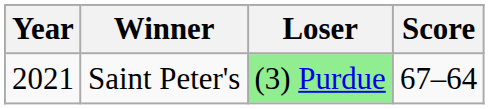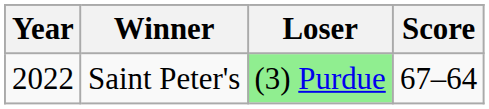Saint Peter's | Year: 2021 -> 2022
